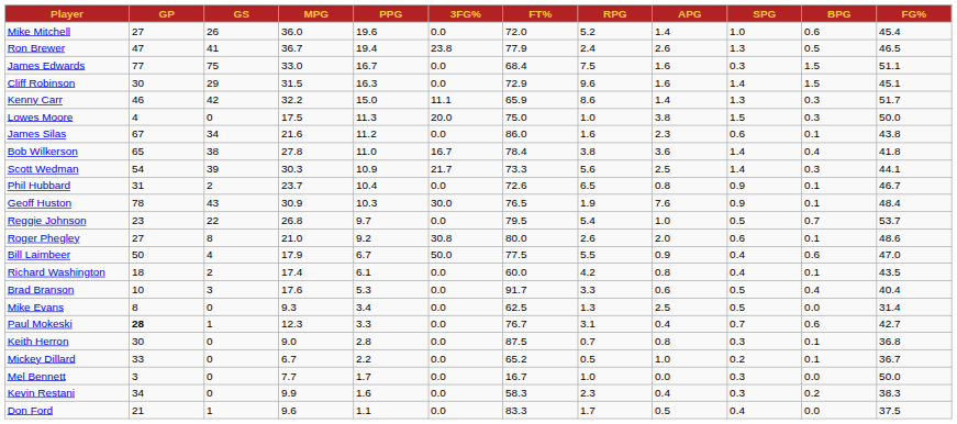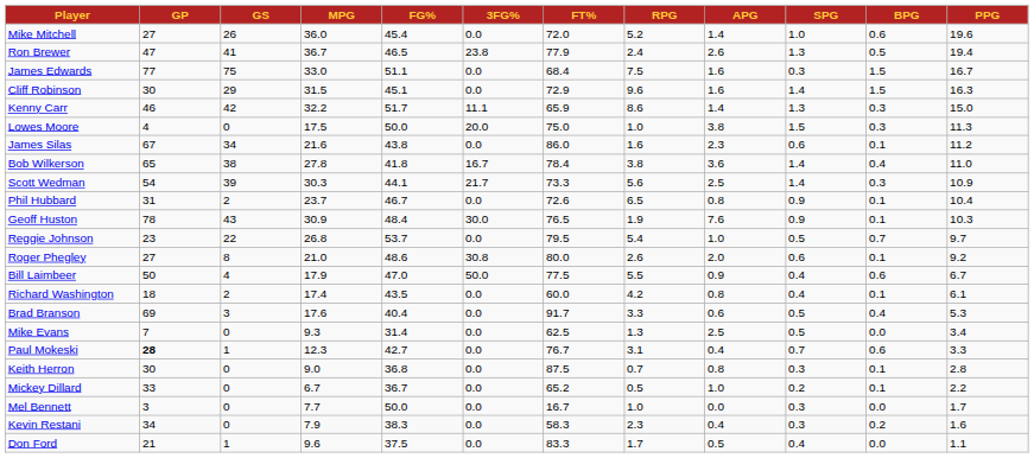columns swapped: FG% <-> PPG
Brad Branson | GP: 10 -> 69
Mike Evans | GP: 8 -> 7
Kevin Restani | MPG: 9.9 -> 7.9
